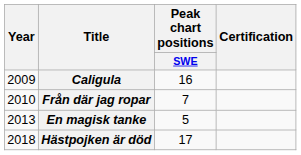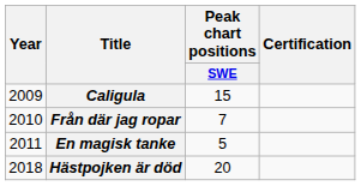Caligula | Peak chart positions / SWE: 16 -> 15
En magisk tanke | Year: 2013 -> 2011
Hästpojken är död | Peak chart positions / SWE: 17 -> 20
